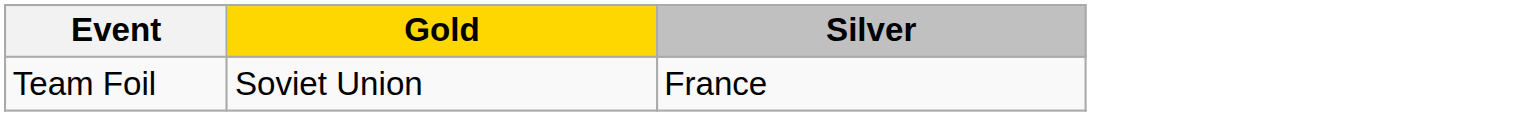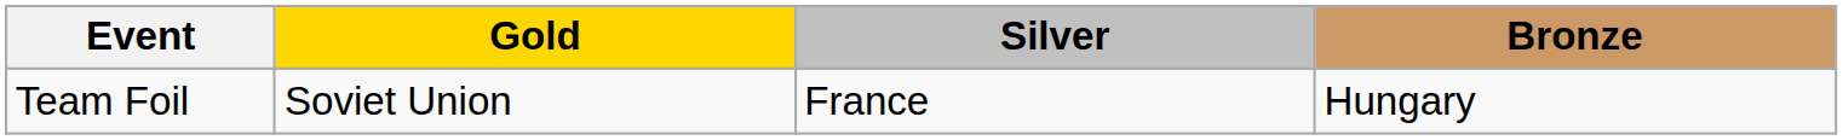+ column: Bronze | Hungary
